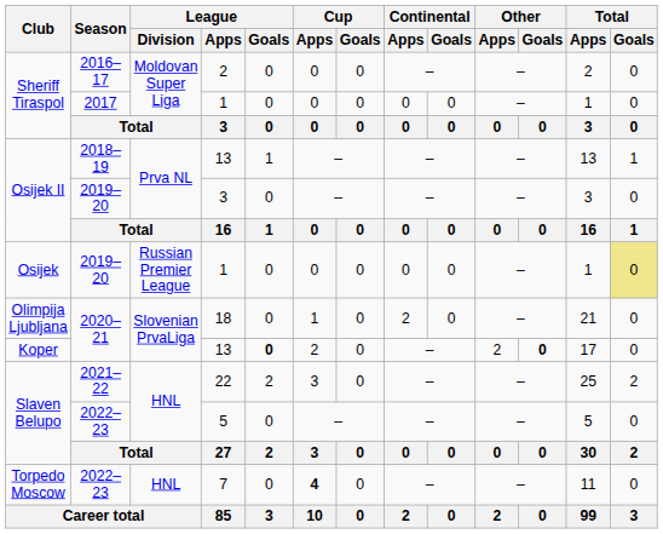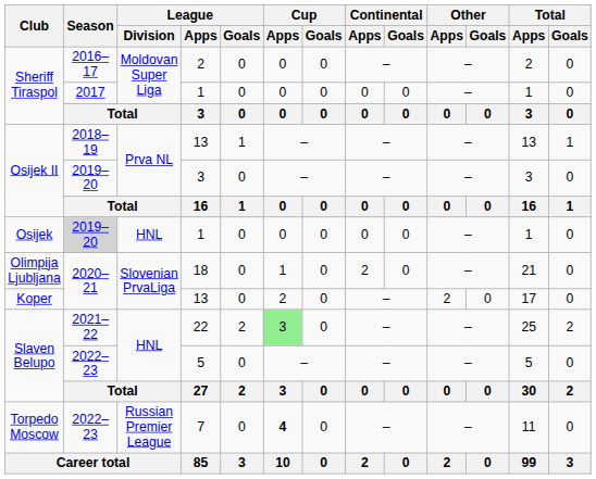Osijek / 1 | Season: no background -> lightgrey background
Osijek / 1 | League / Division: Russian Premier League -> HNL
Osijek / 1 | Total / Goals: khaki background -> no background
Koper / 13 | League / Goals: bold -> normal
Koper / 13 | Other / Goals: bold -> normal
22 | Cup / Apps: no background -> lightgreen background
7 | League / Division: HNL -> Russian Premier League
